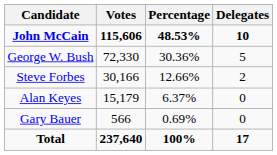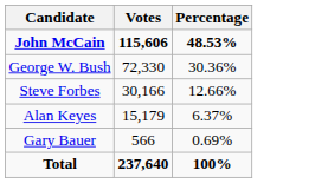- column: Delegates | 10 | 5 | 2 | 0 | 0 | 17
